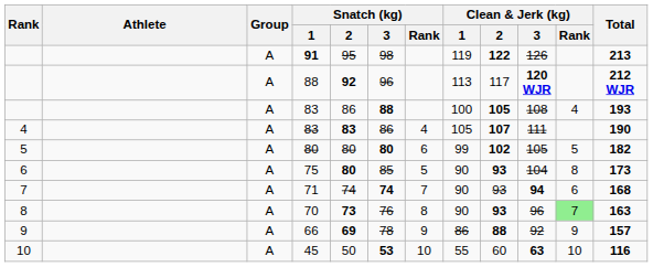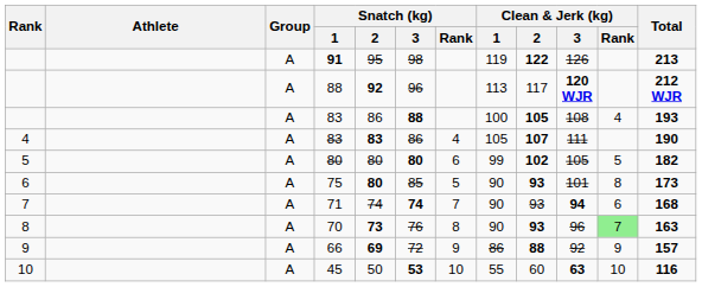75 | Clean & Jerk (kg) / 3: 104 -> 101
66 | Snatch (kg) / 3: 78 -> 72
